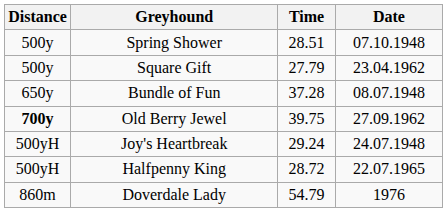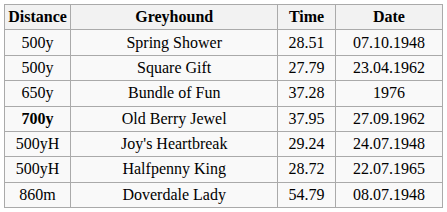Bundle of Fun | Date: 08.07.1948 -> 1976
Old Berry Jewel | Time: 39.75 -> 37.95
Doverdale Lady | Date: 1976 -> 08.07.1948
